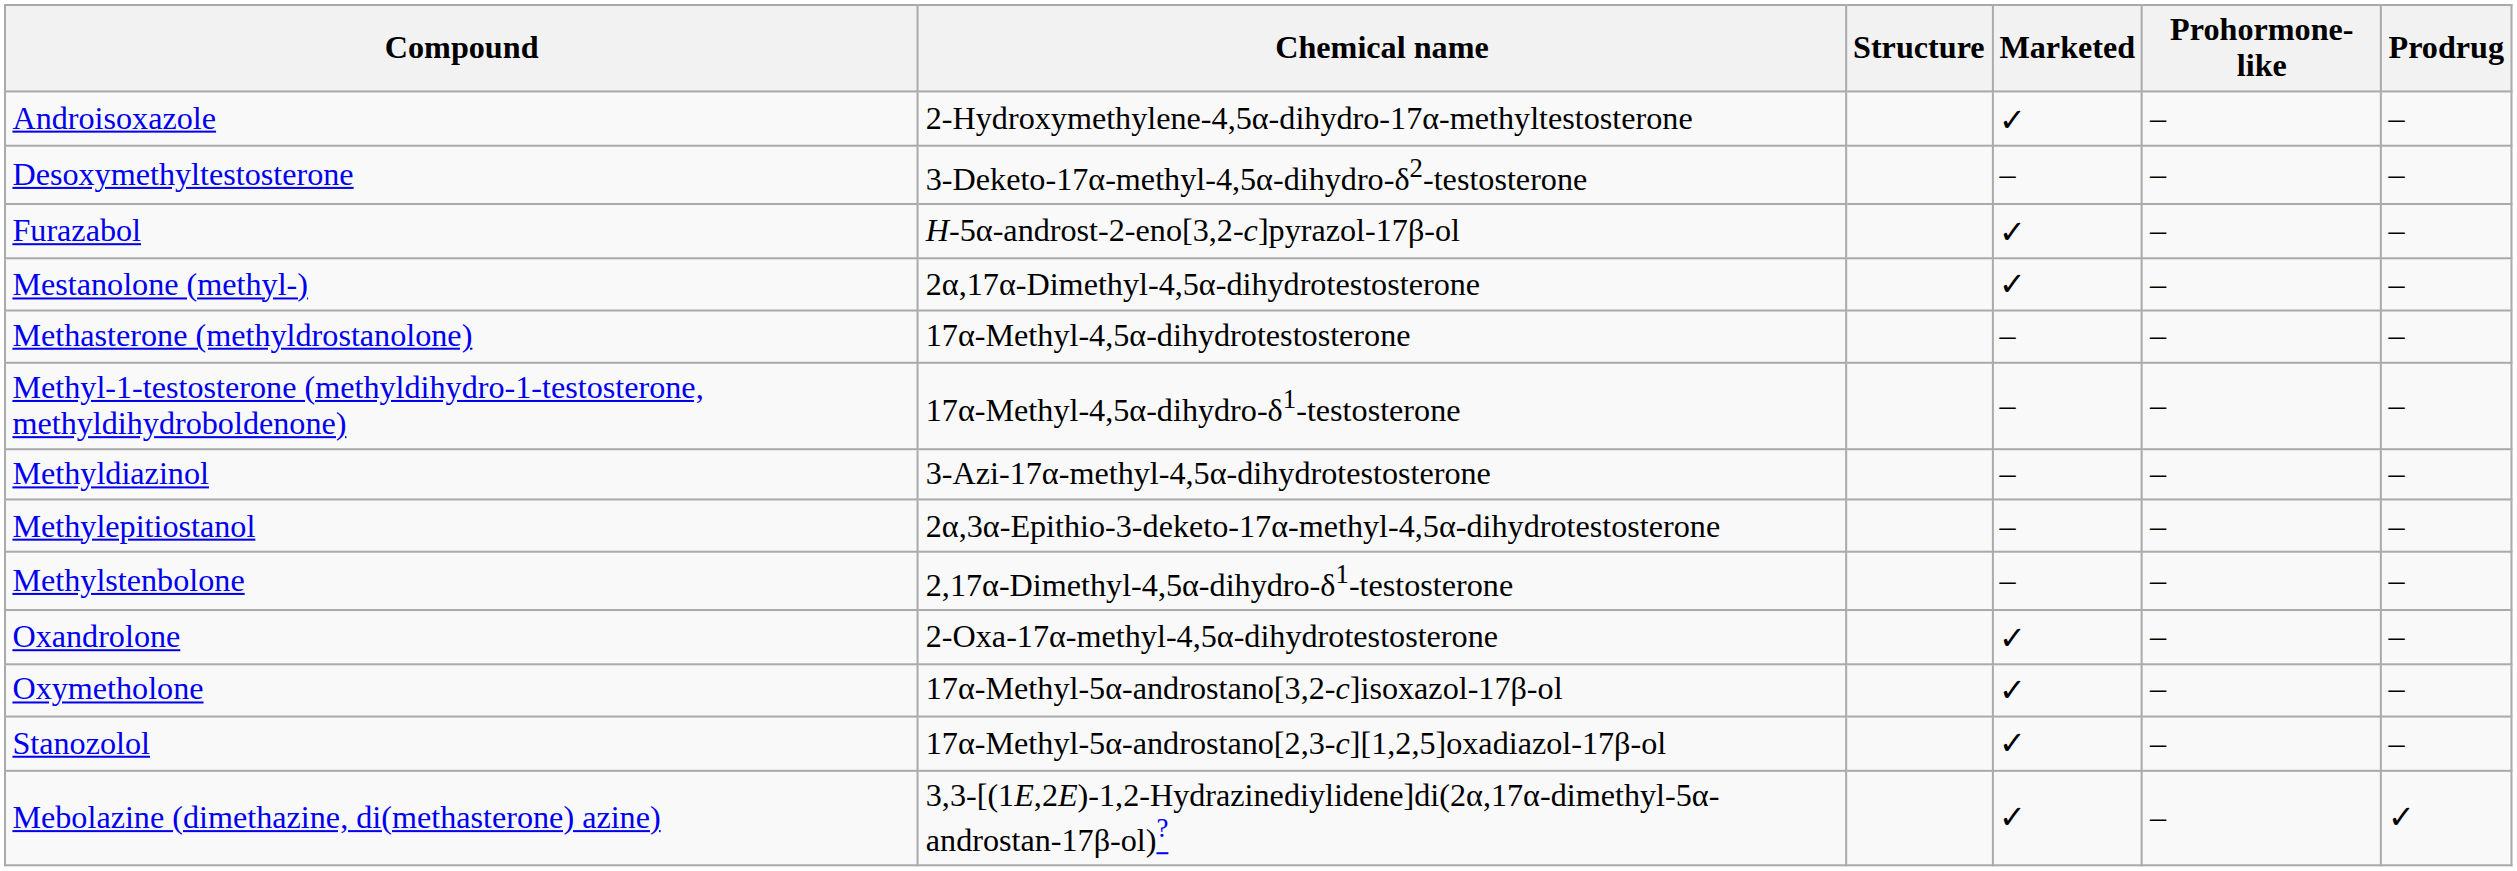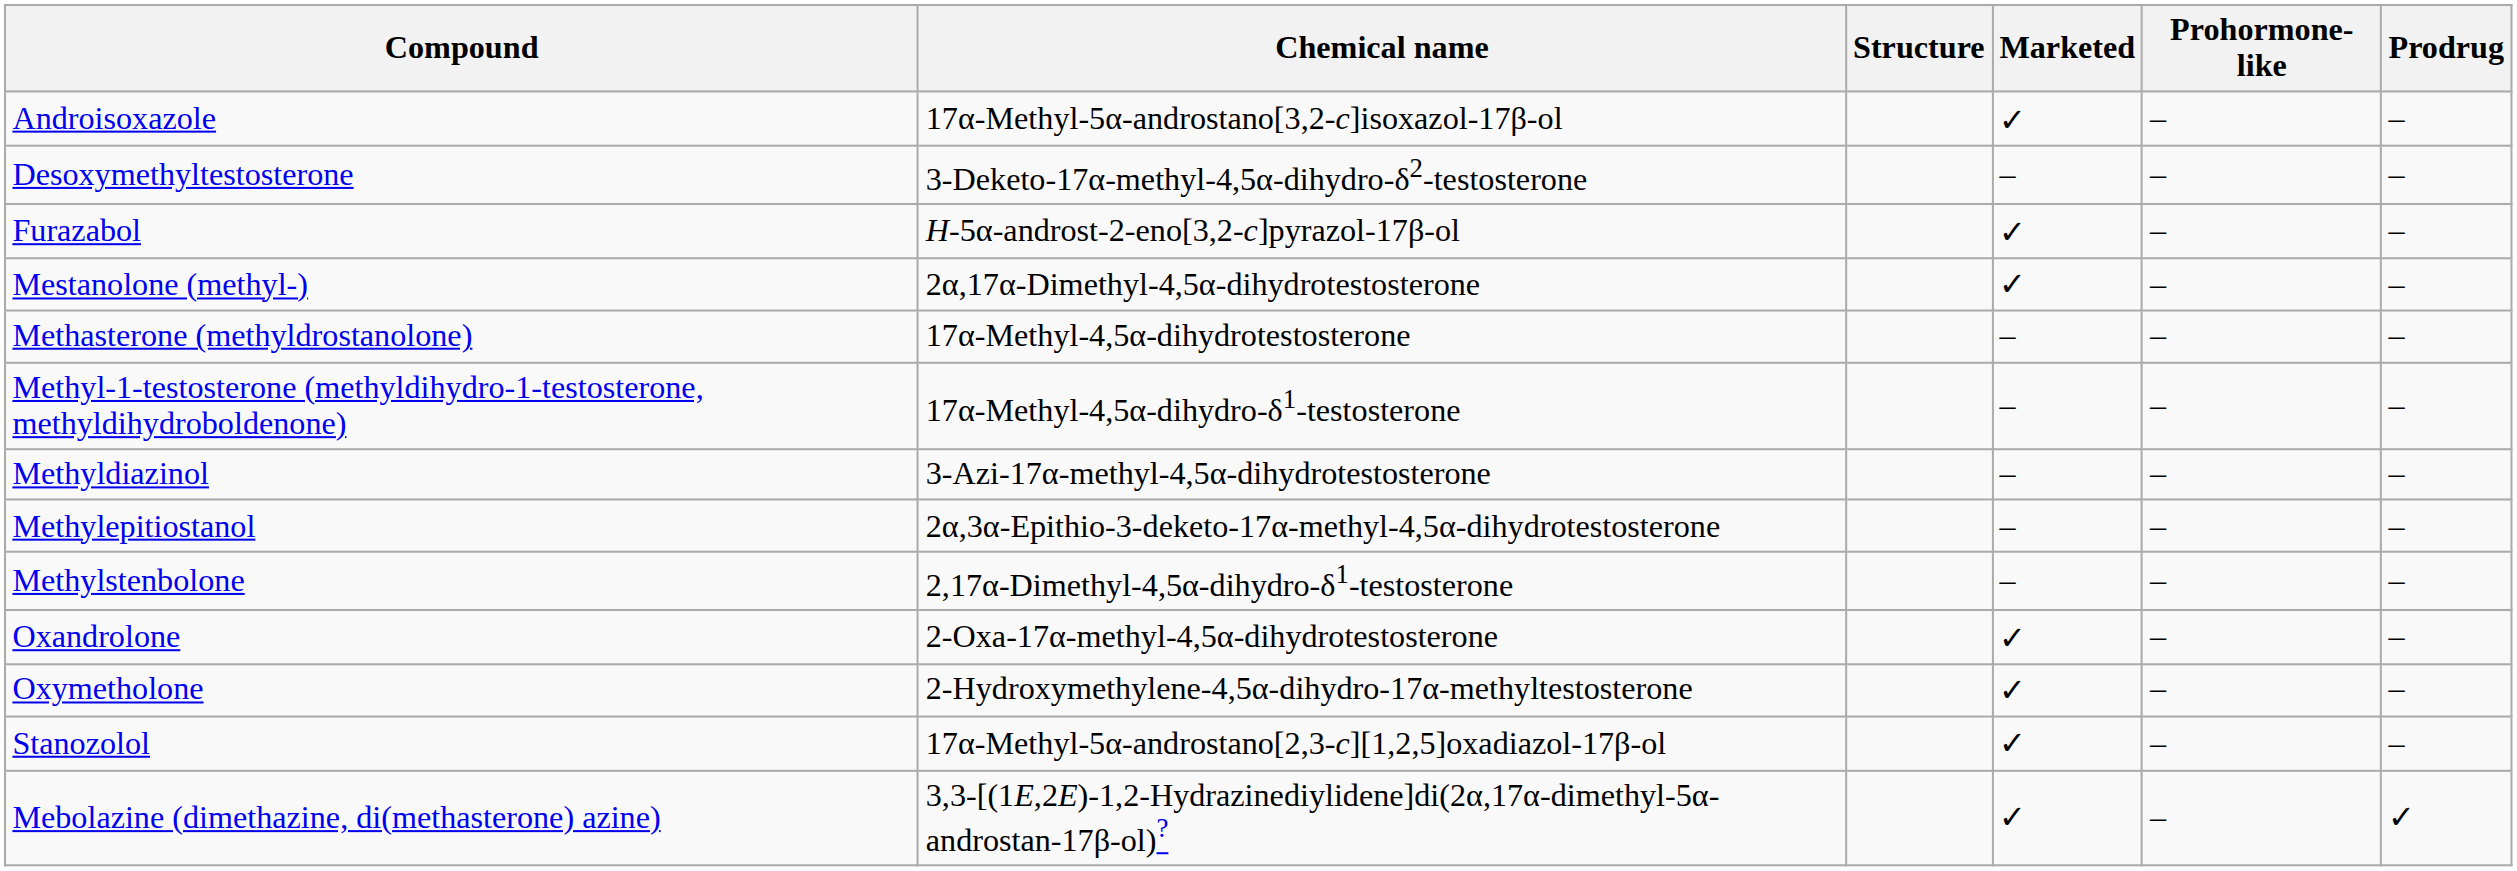Androisoxazole | Chemical name: 2-Hydroxymethylene-4,5α-dihydro-17α-methyltestosterone -> 17α-Methyl-5α-androstano[3,2-c]isoxazol-17β-ol
Oxymetholone | Chemical name: 17α-Methyl-5α-androstano[3,2-c]isoxazol-17β-ol -> 2-Hydroxymethylene-4,5α-dihydro-17α-methyltestosterone
